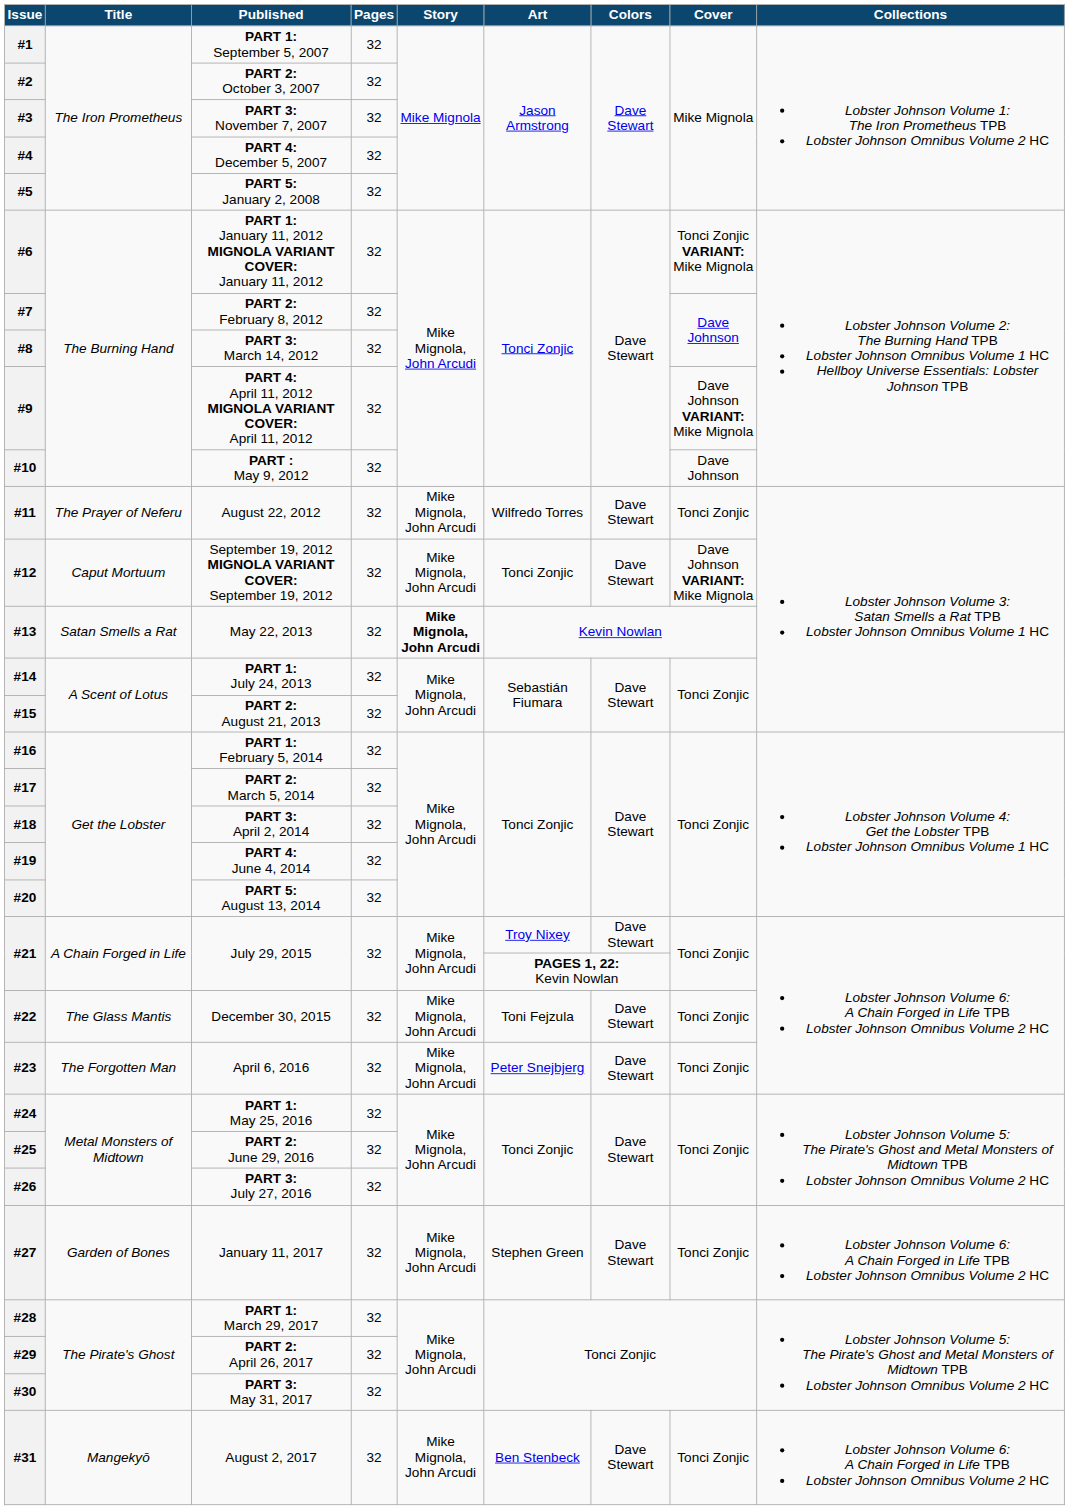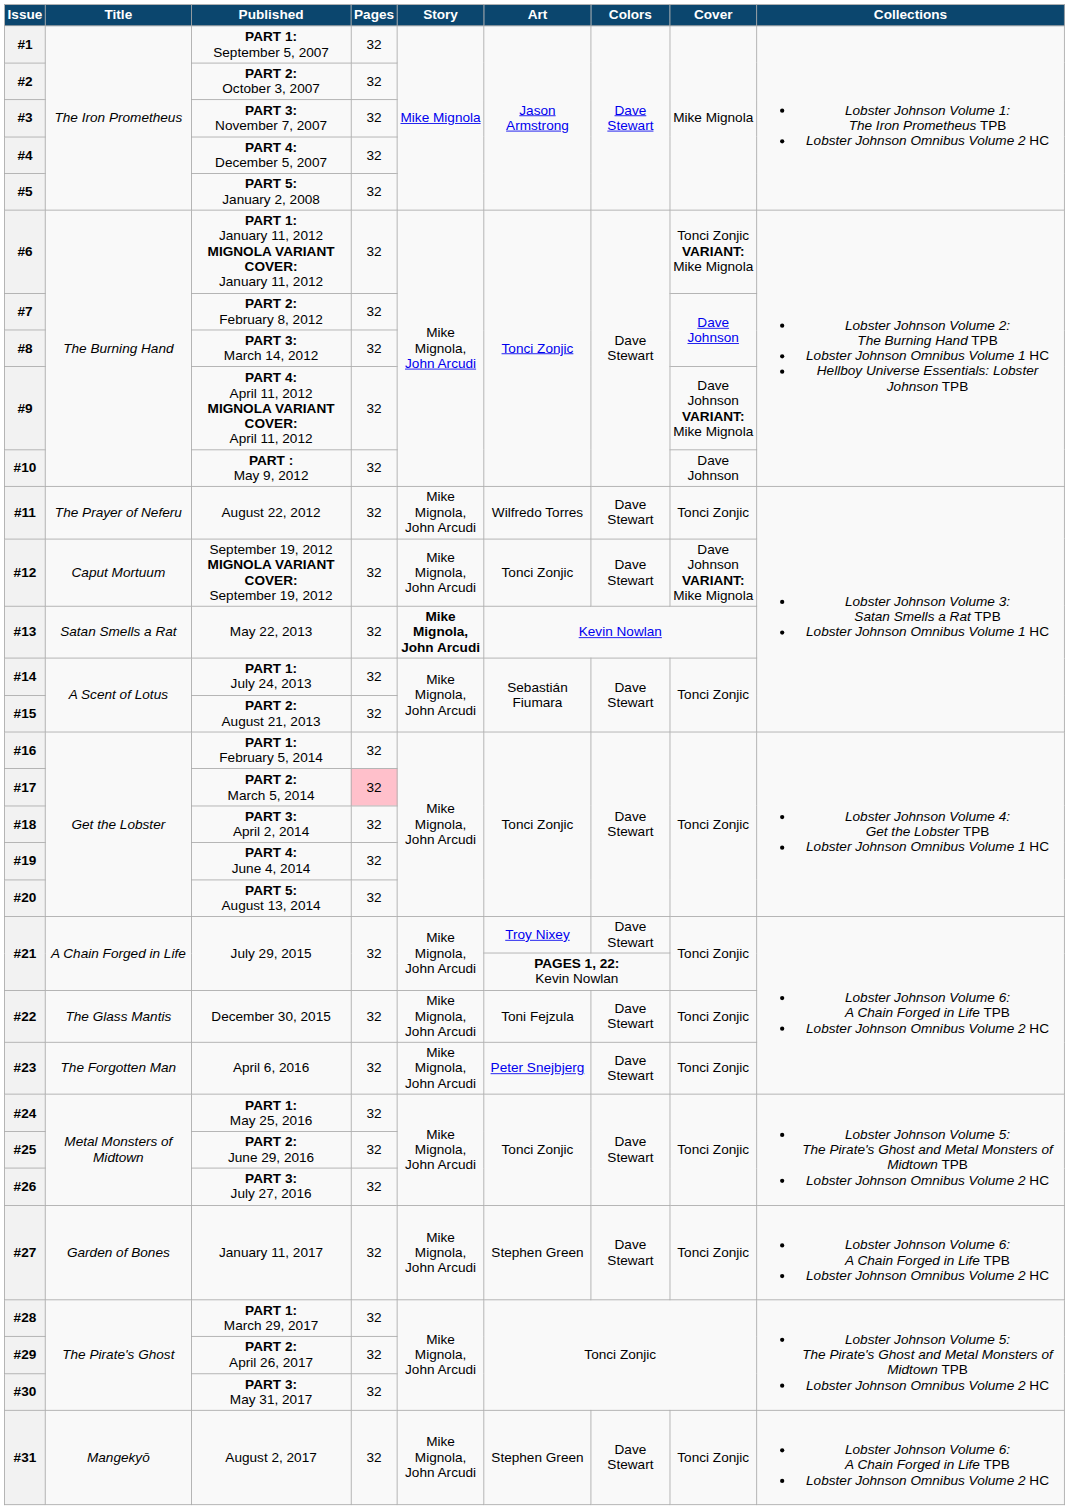#17 | Pages: no background -> pink background
#31 | Art: Ben Stenbeck -> Stephen Green
